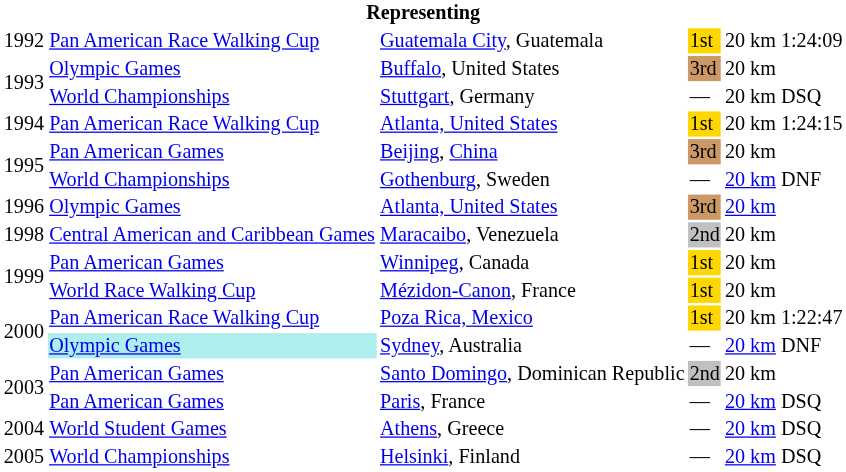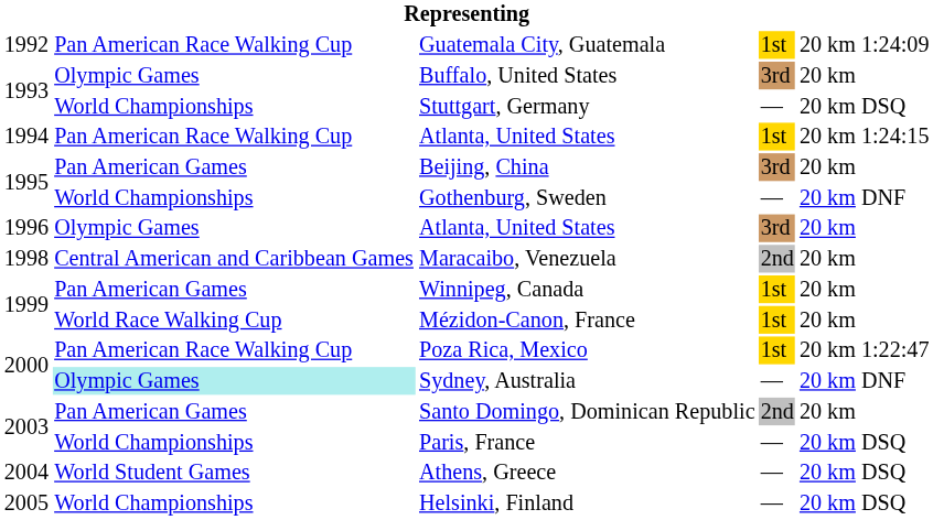Paris, France | column 2: Pan American Games -> World Championships
